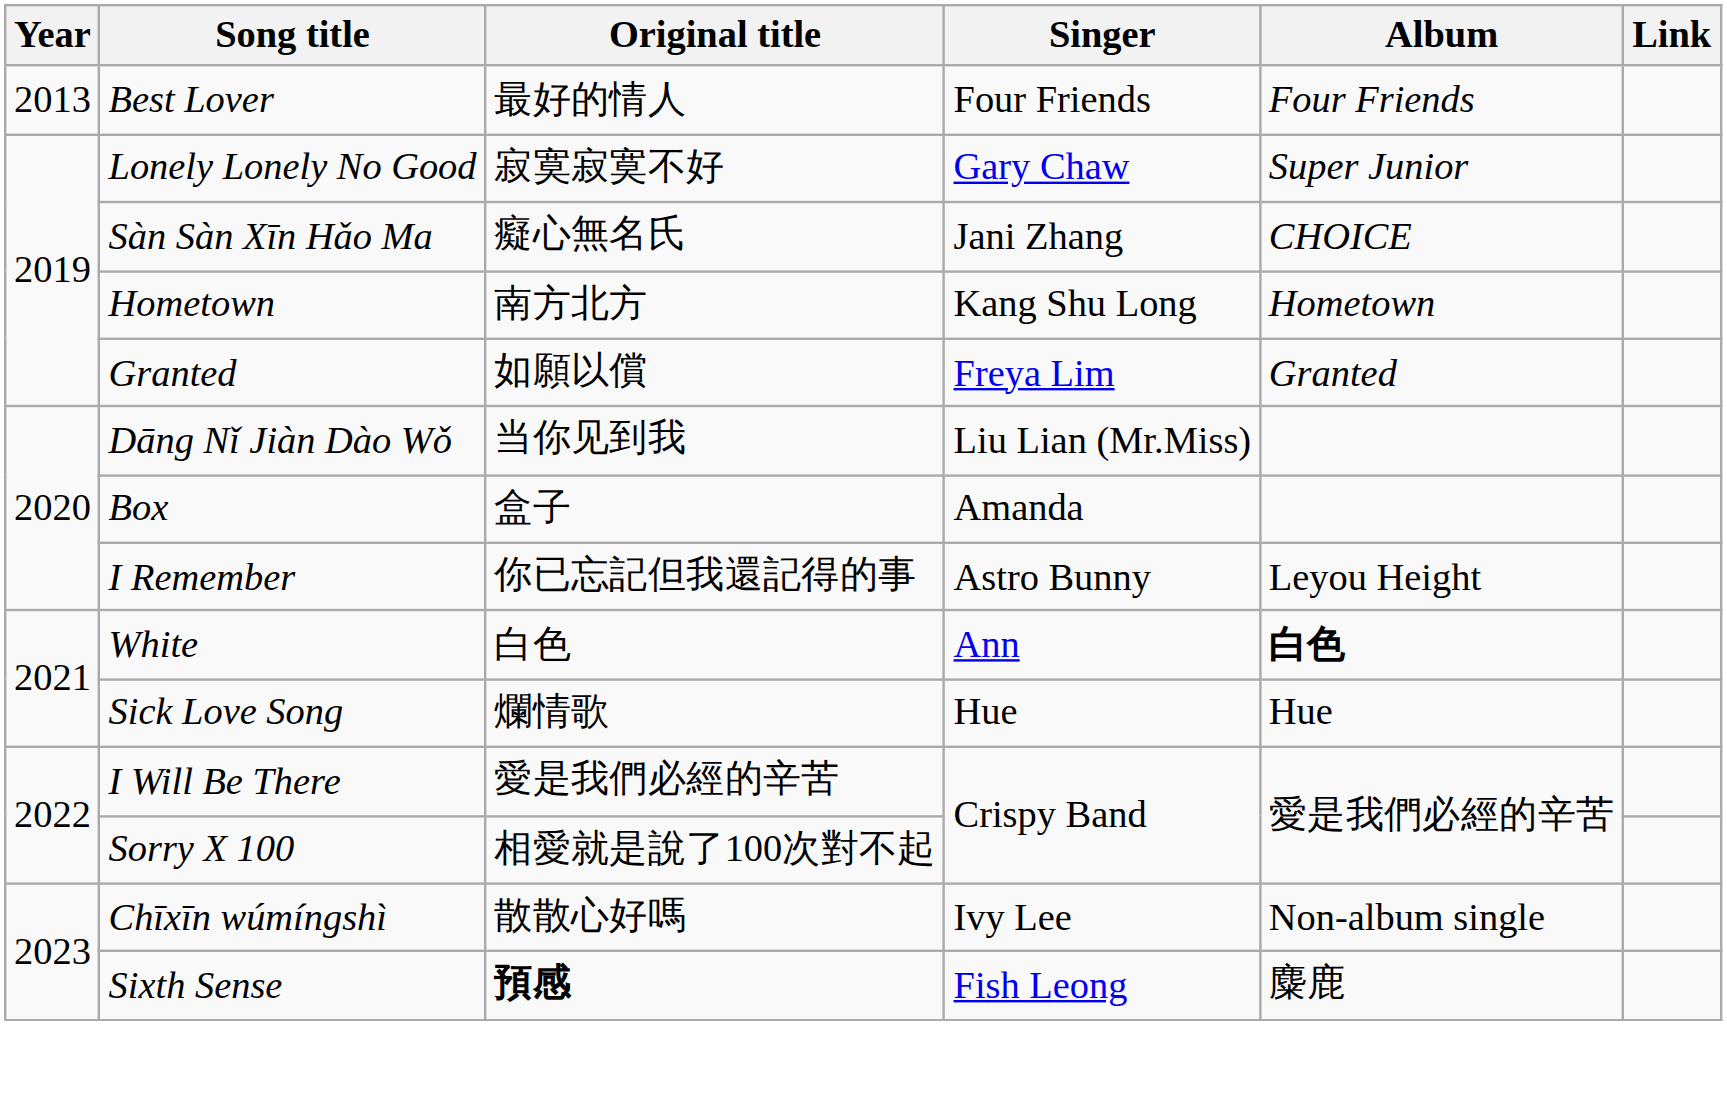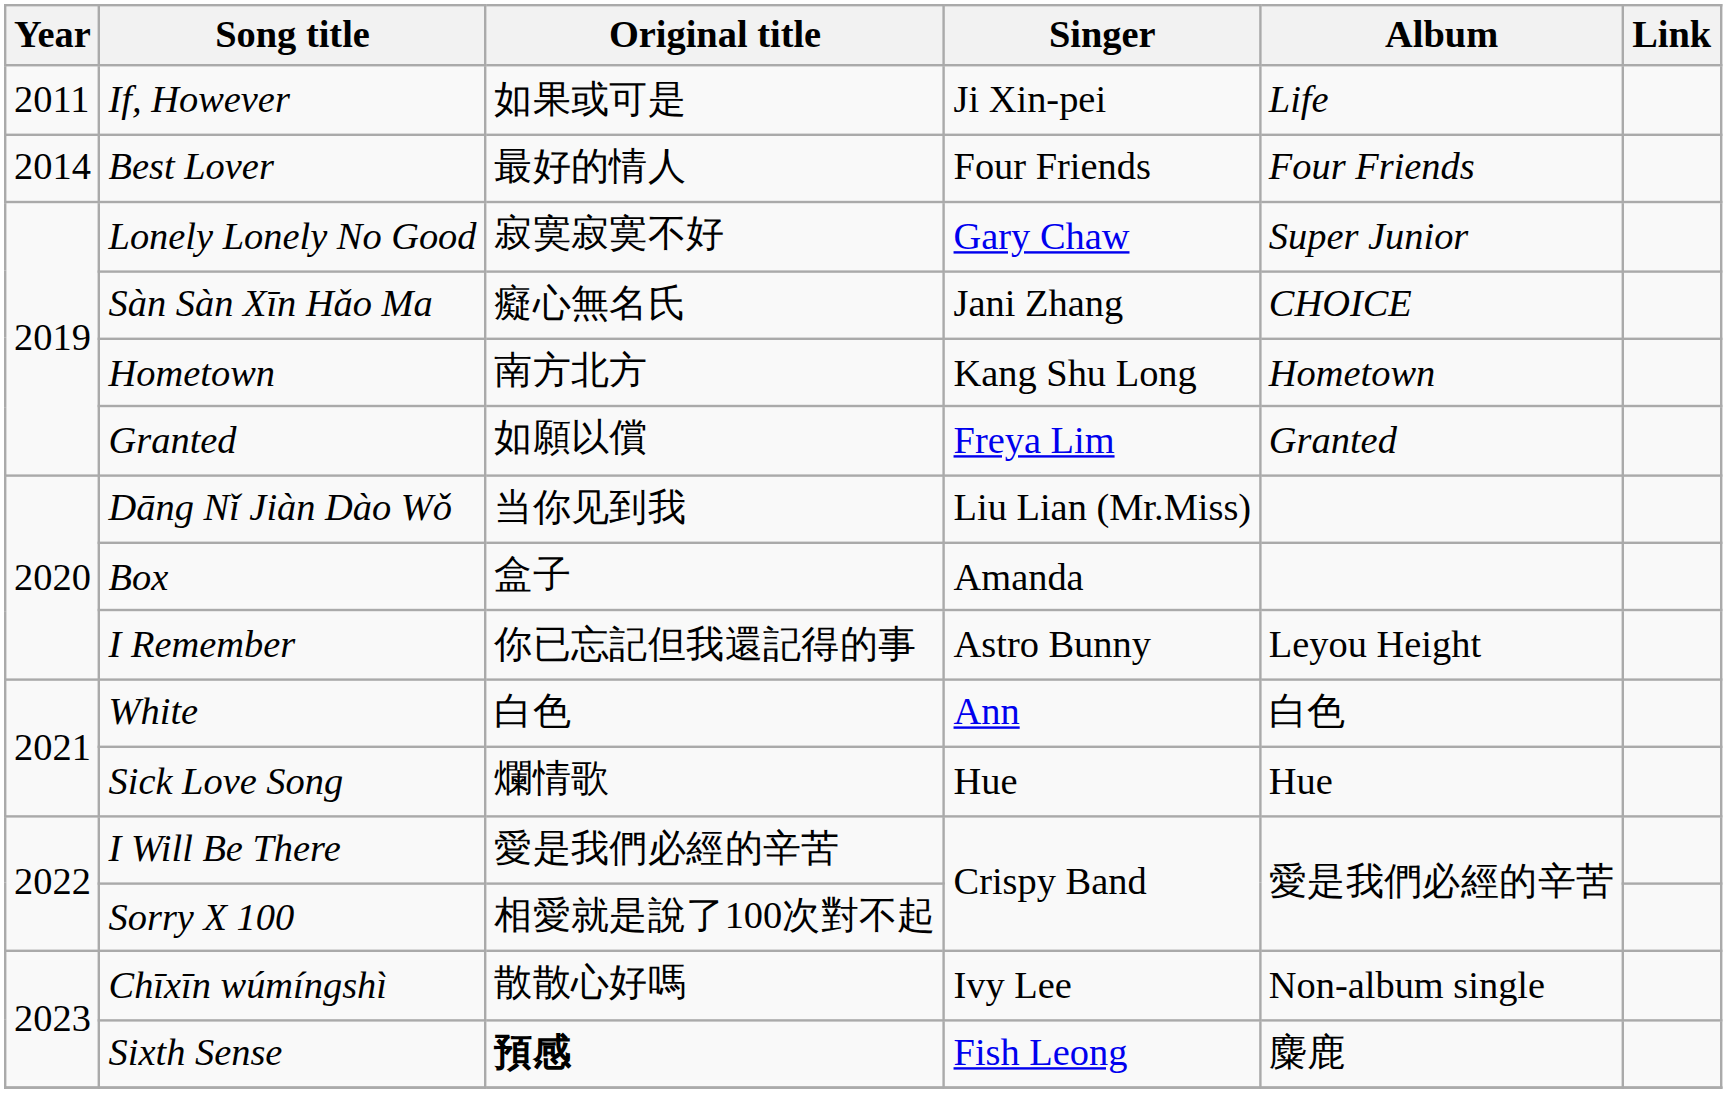+ row: 2011 | If, However | 如果或可是 | Ji Xin-pei | Life
Best Lover | Year: 2013 -> 2014
White | Album: bold -> normal
